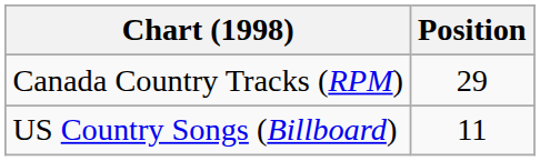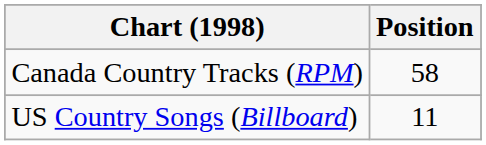Canada Country Tracks (RPM) | Position: 29 -> 58
